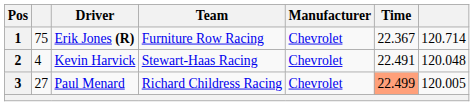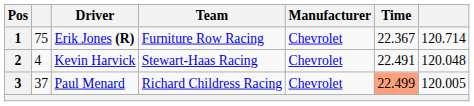3 | column 2: 27 -> 37
